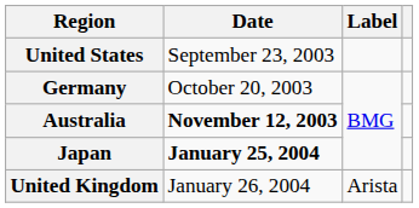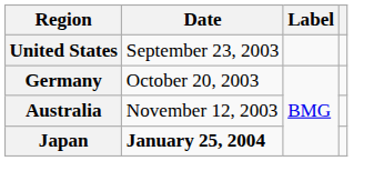Australia | Date: bold -> normal
- row: United Kingdom | January 26, 2004 | Arista
